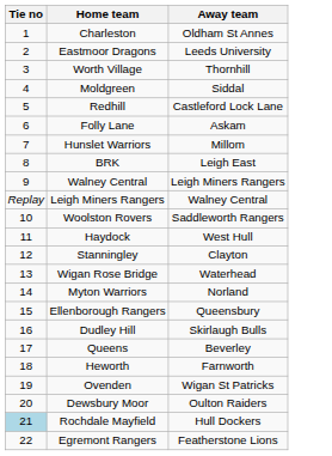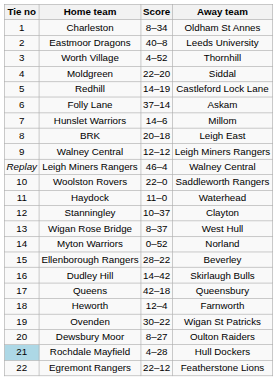+ column: Score | 8–34 | 40–8 | 4–52 | 22–20 | 14–19 | 37–14 | 14–6 | 20–18 | 12–12 | 46–4 | 22–0 | 11–0 | 10–37 | 8–37 | 0–52 | 28–22 | 14–42 | 42–18 | 12–4 | 30–22 | 8–27 | 4–28 | 22–12
Haydock | Away team: West Hull -> Waterhead
Wigan Rose Bridge | Away team: Waterhead -> West Hull
Ellenborough Rangers | Away team: Queensbury -> Beverley
Queens | Away team: Beverley -> Queensbury
